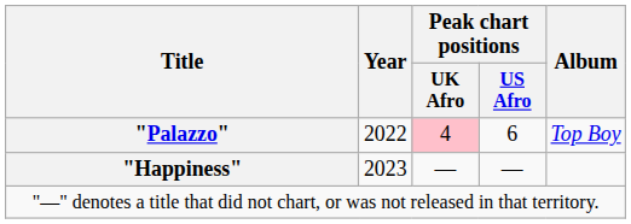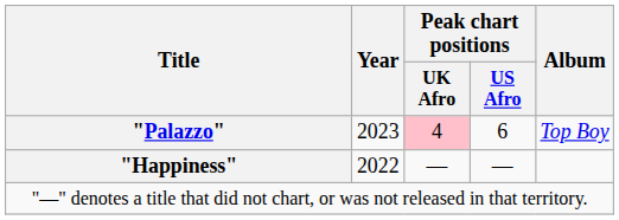"Palazzo" | Year: 2022 -> 2023
"Happiness" | Year: 2023 -> 2022
